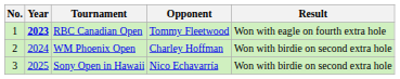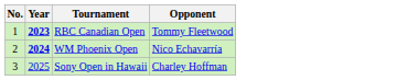- column: Result | Won with eagle on fourth extra hole | Won with birdie on second extra hole | Won with birdie on second extra hole
WM Phoenix Open | Year: normal -> bold
WM Phoenix Open | Opponent: Charley Hoffman -> Nico Echavarría
Sony Open in Hawaii | Opponent: Nico Echavarría -> Charley Hoffman
